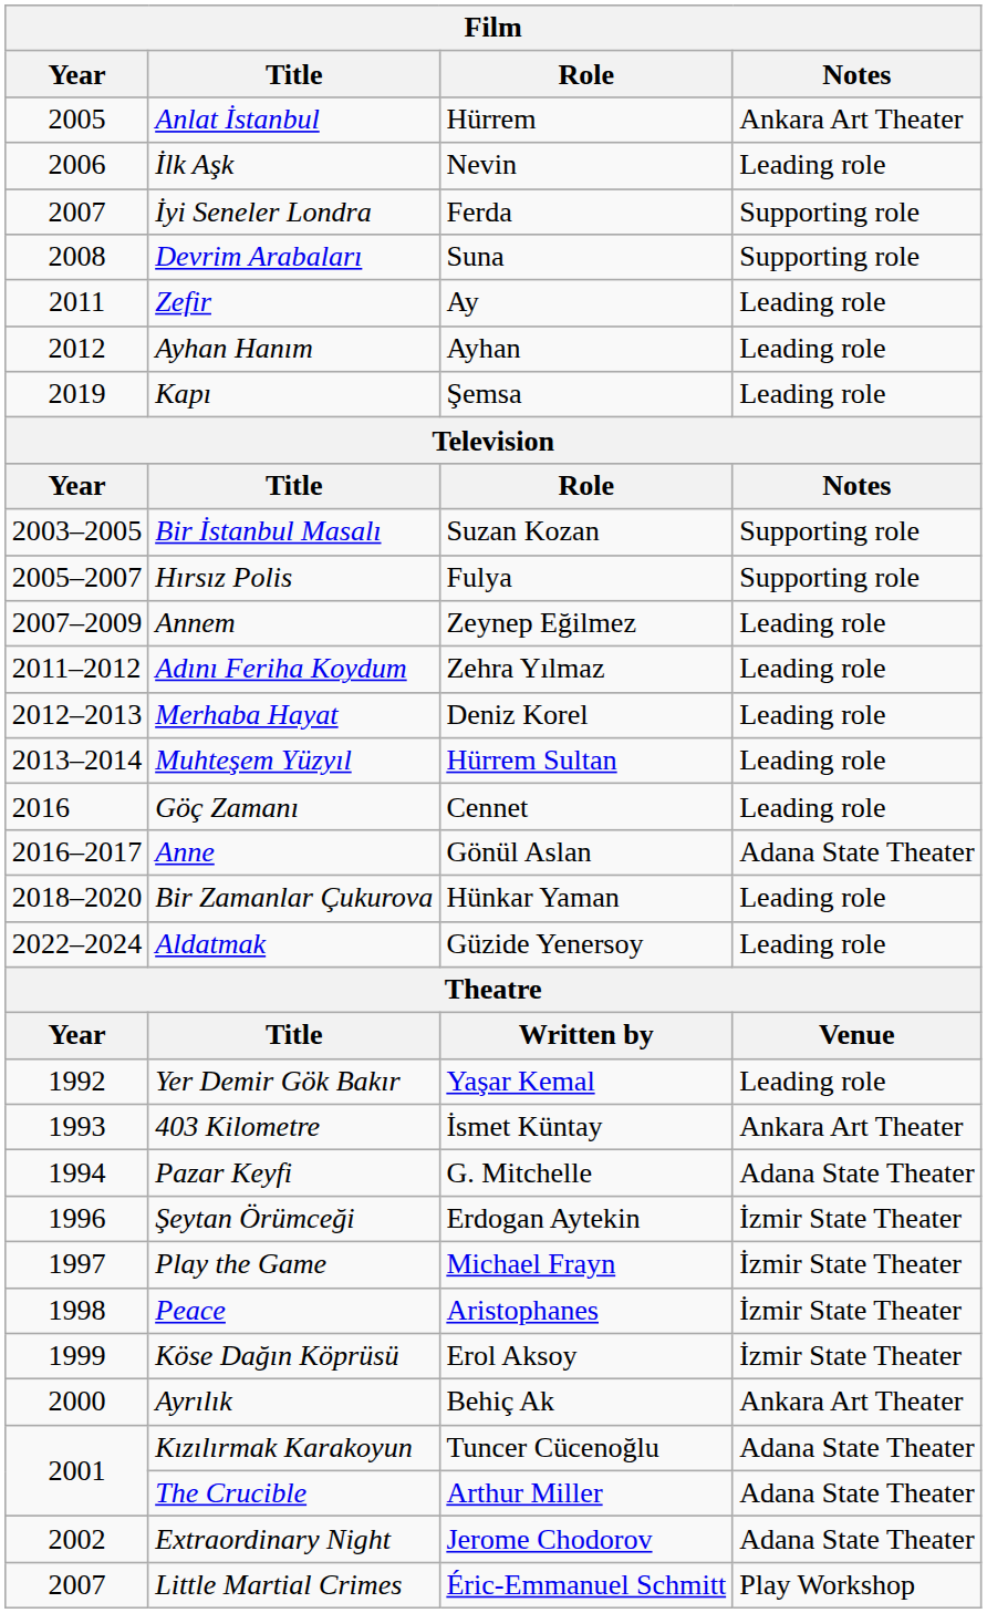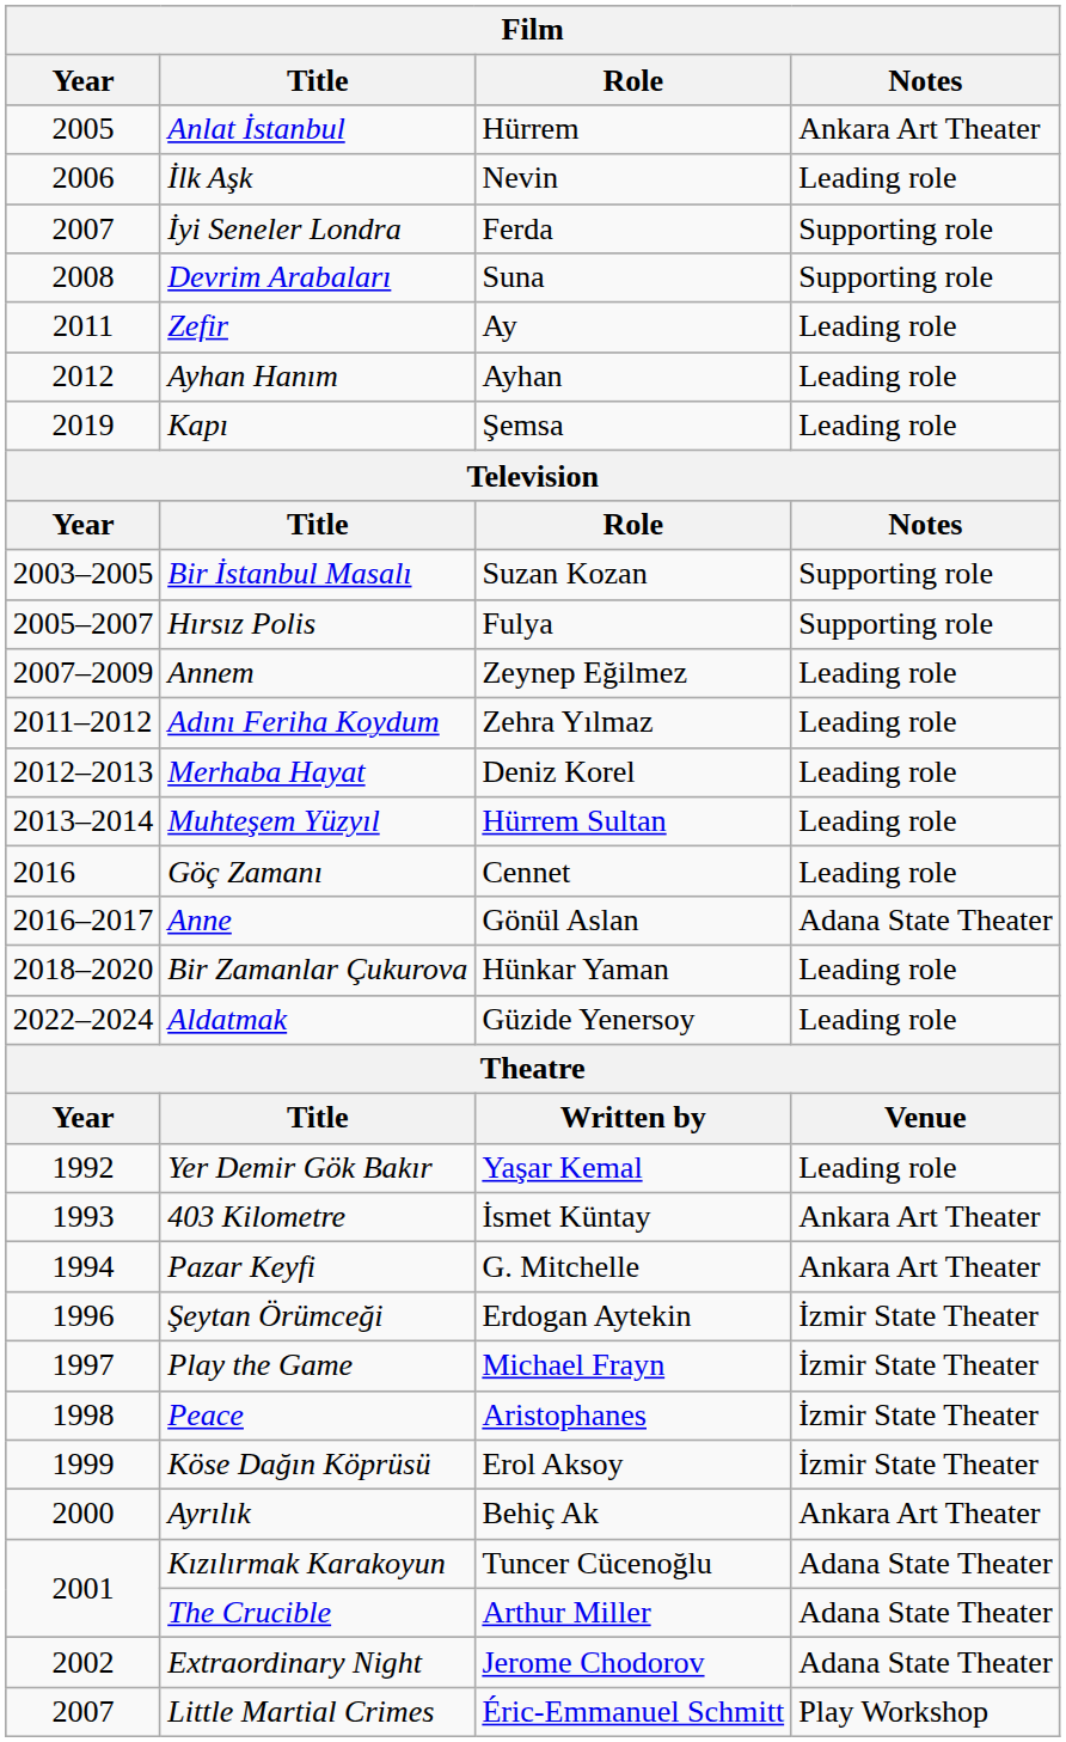Pazar Keyfi | Notes: Adana State Theater -> Ankara Art Theater
